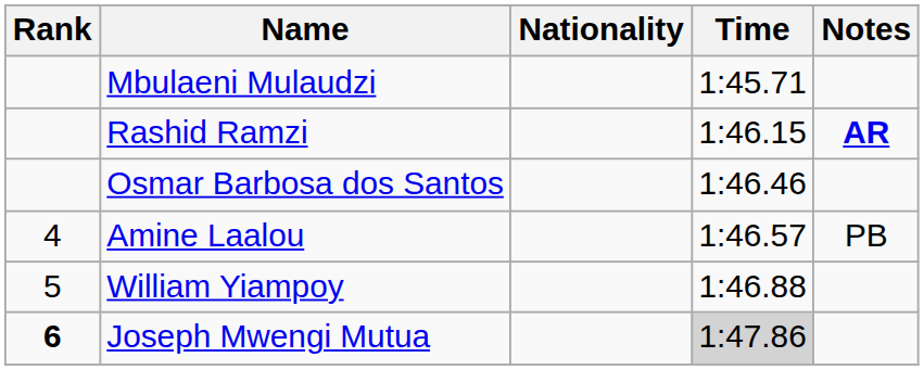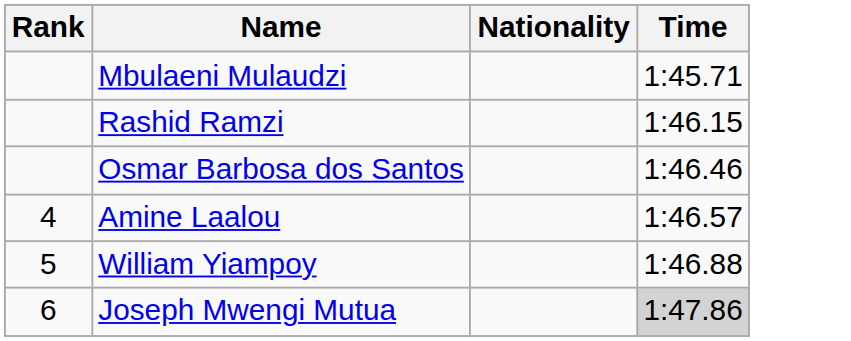- column: Notes | AR | PB
Joseph Mwengi Mutua | Rank: bold -> normal
